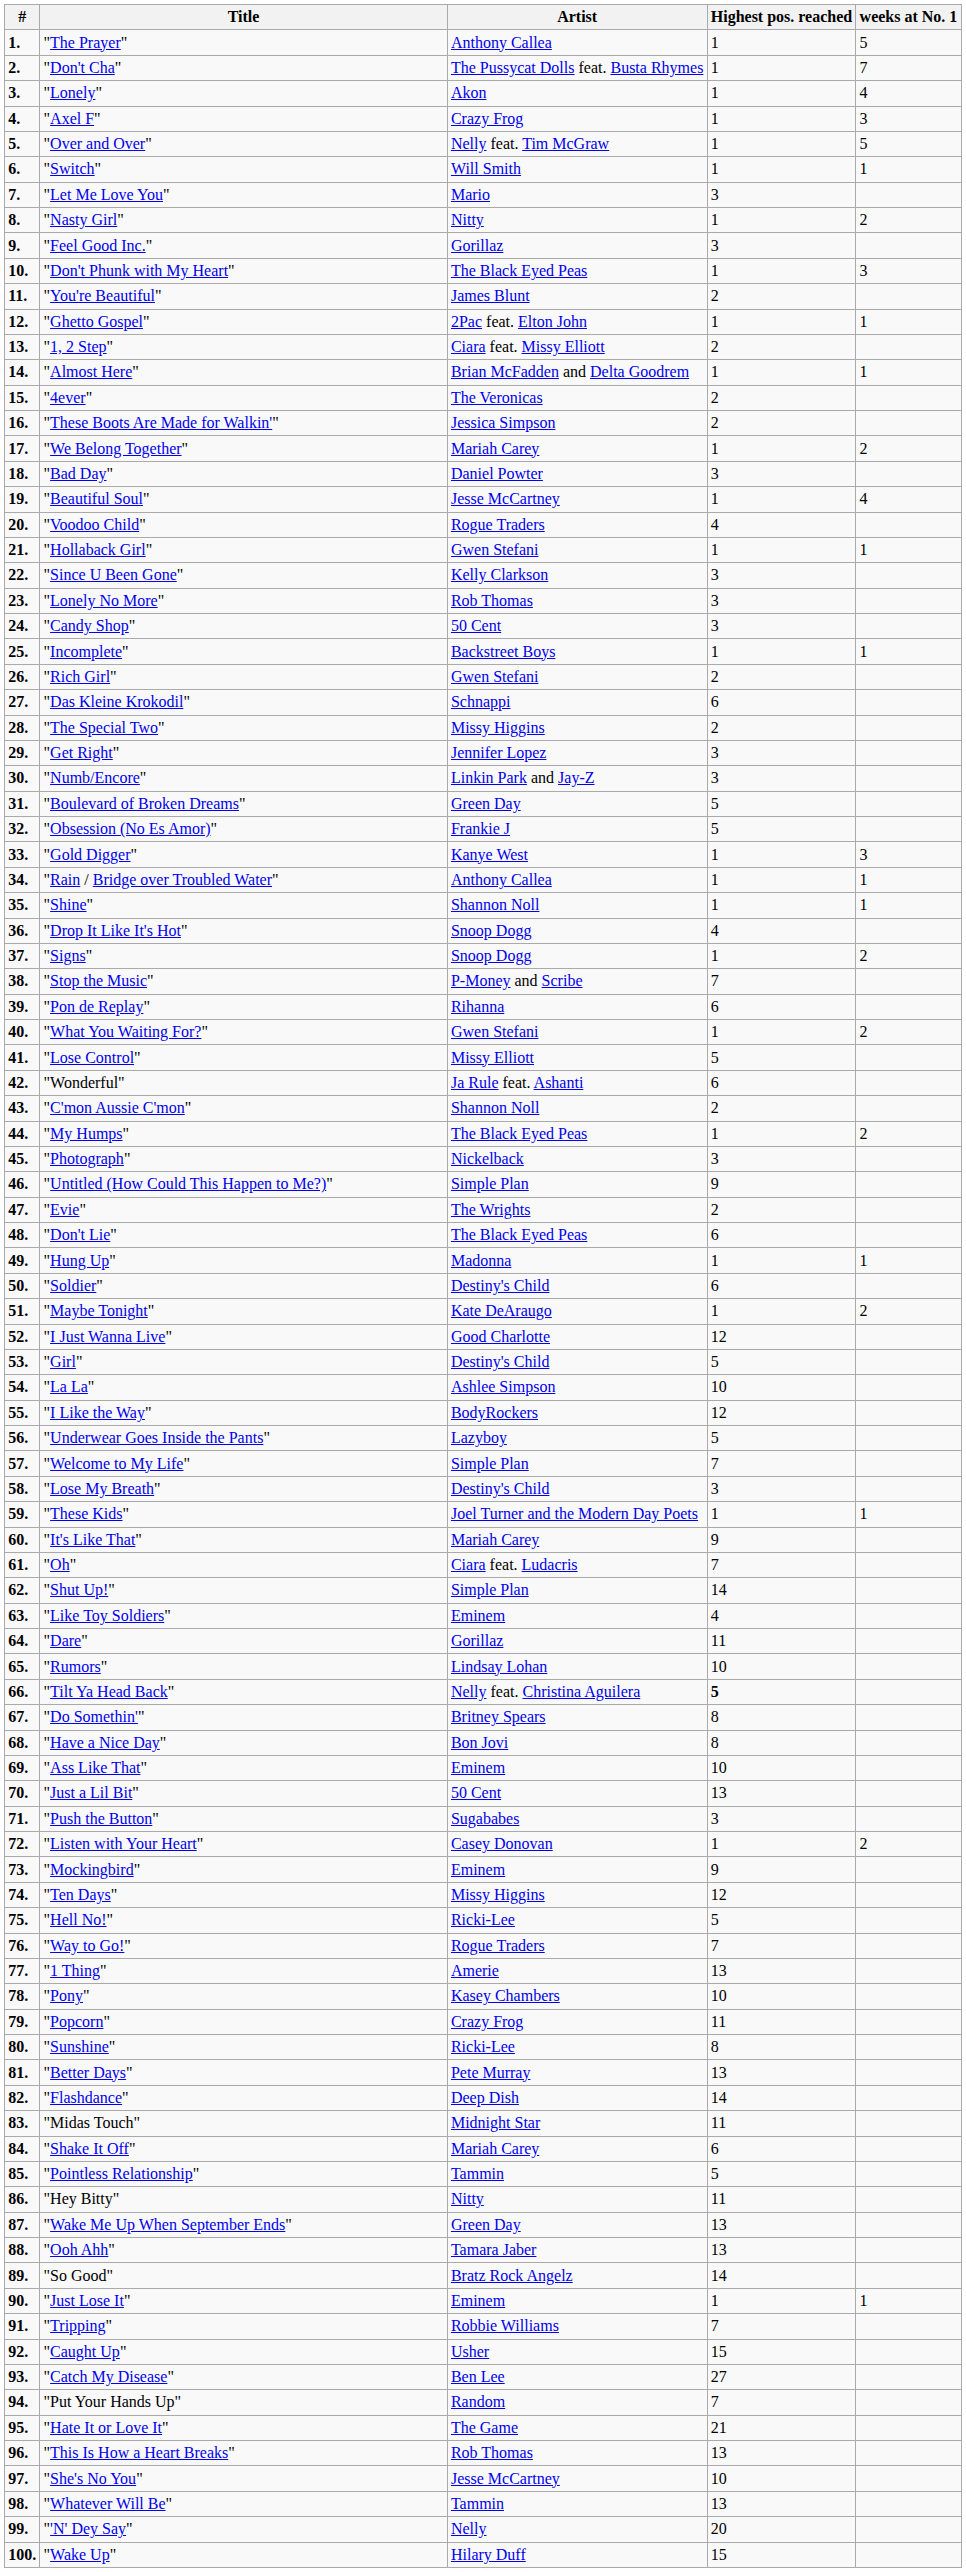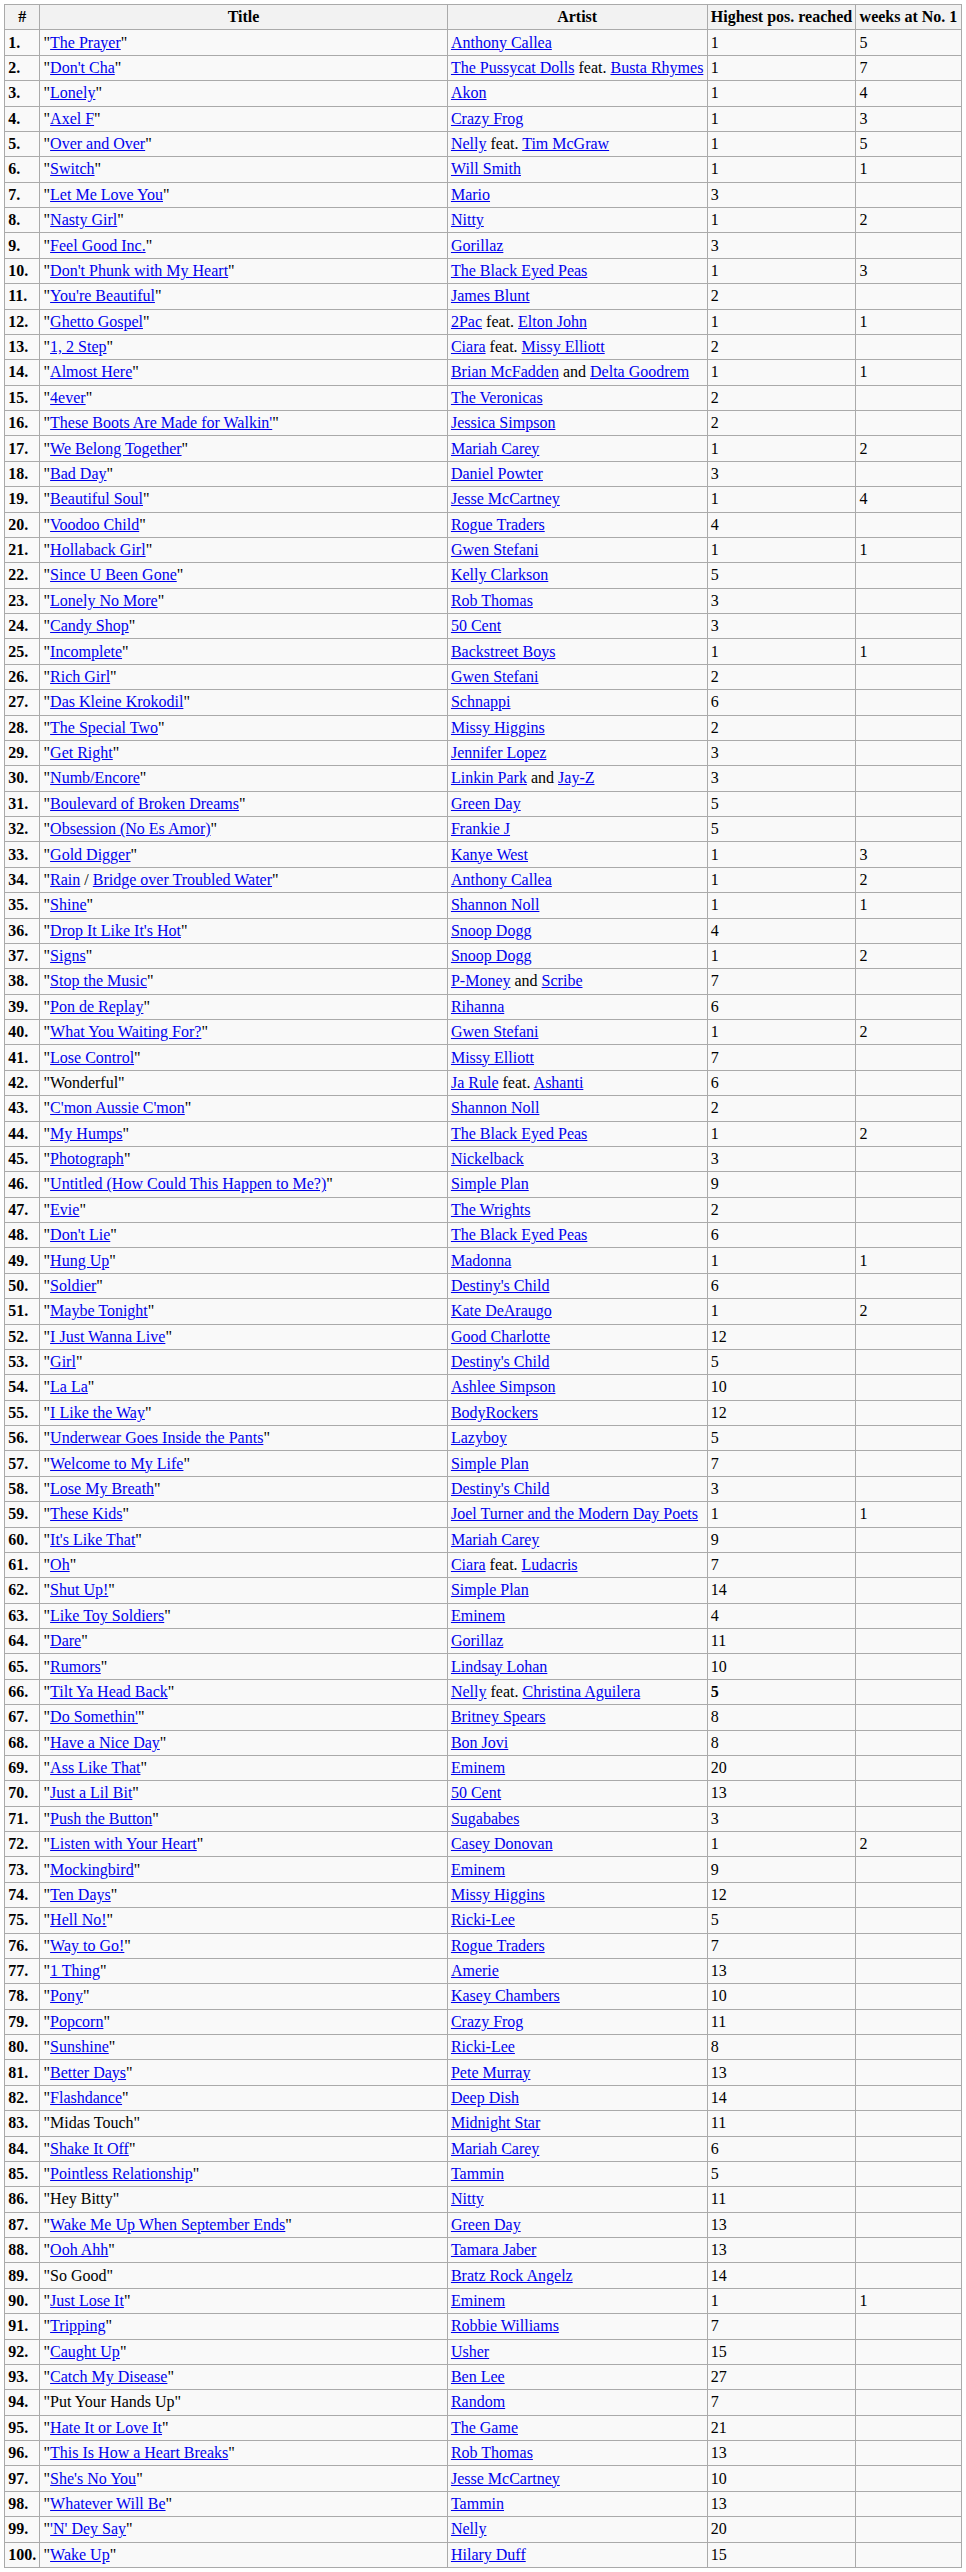"Since U Been Gone" | Highest pos. reached: 3 -> 5
"Rain / Bridge over Troubled Water" | weeks at No. 1: 1 -> 2
"Lose Control" | Highest pos. reached: 5 -> 7
"Ass Like That" | Highest pos. reached: 10 -> 20
